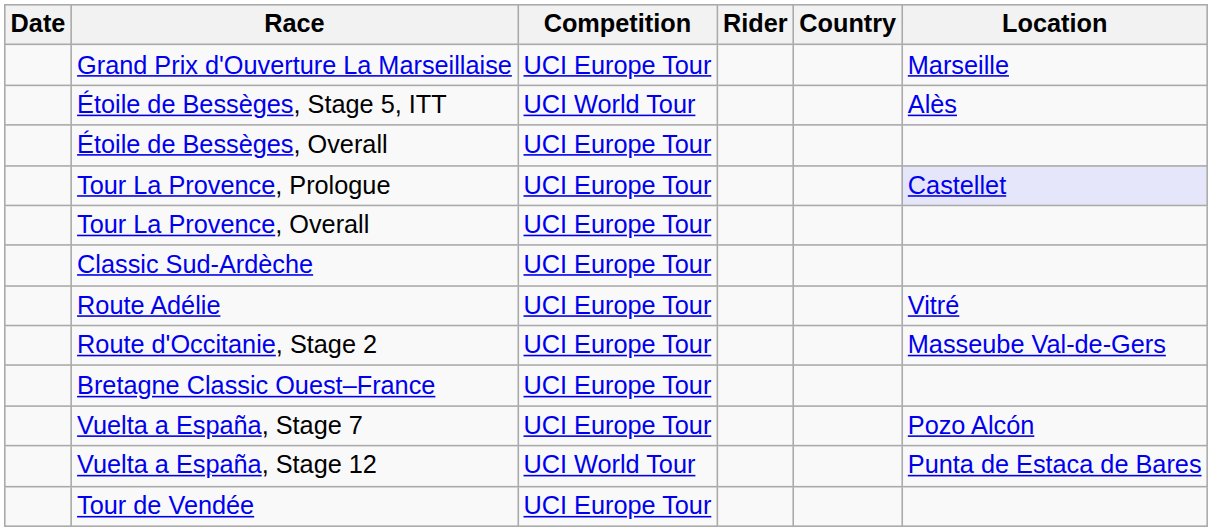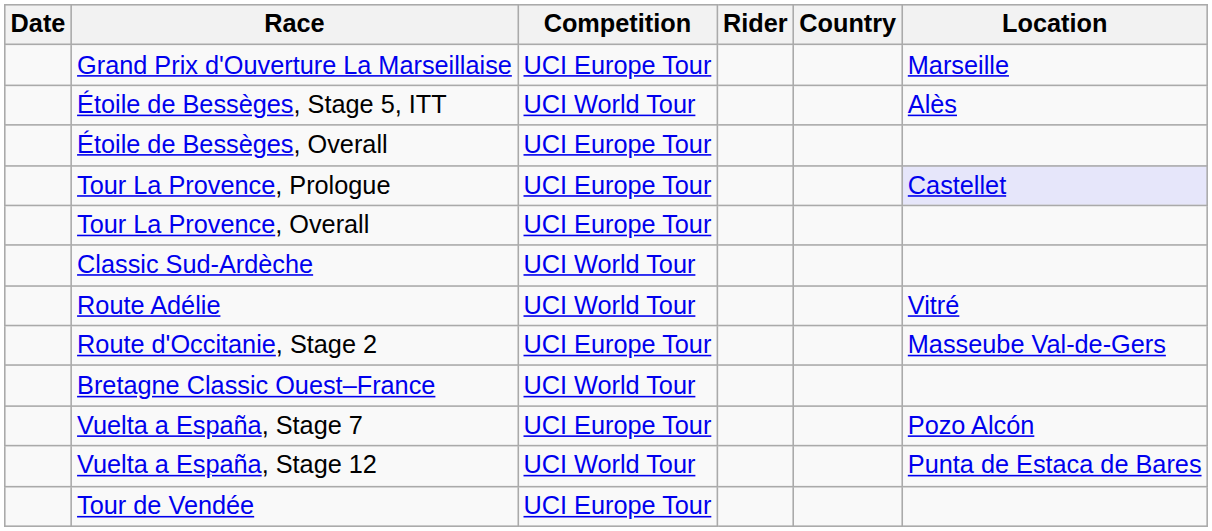Classic Sud-Ardèche | Competition: UCI Europe Tour -> UCI World Tour
Route Adélie | Competition: UCI Europe Tour -> UCI World Tour
Bretagne Classic Ouest–France | Competition: UCI Europe Tour -> UCI World Tour
